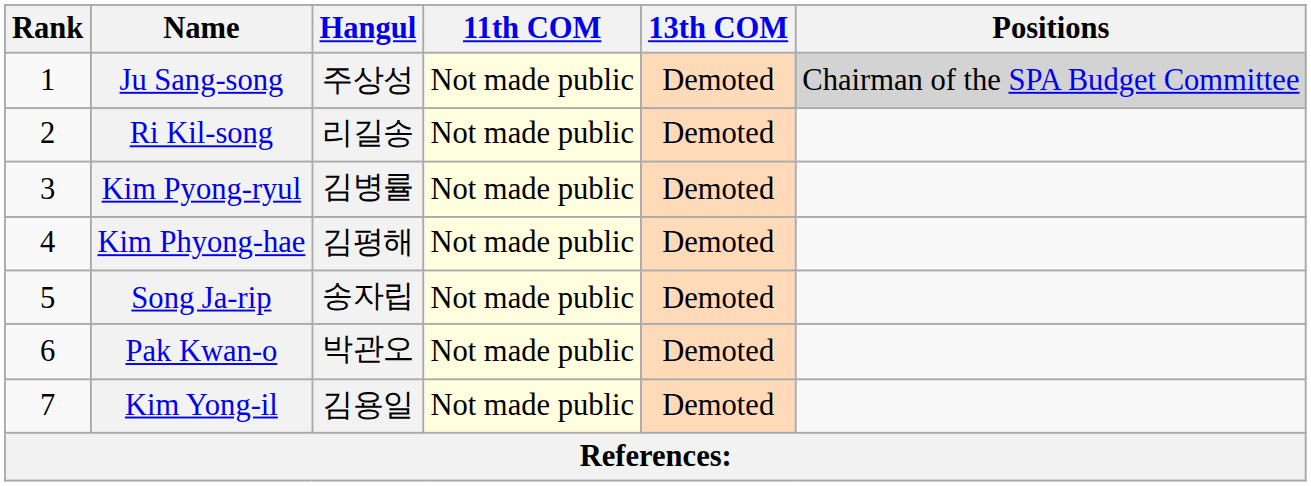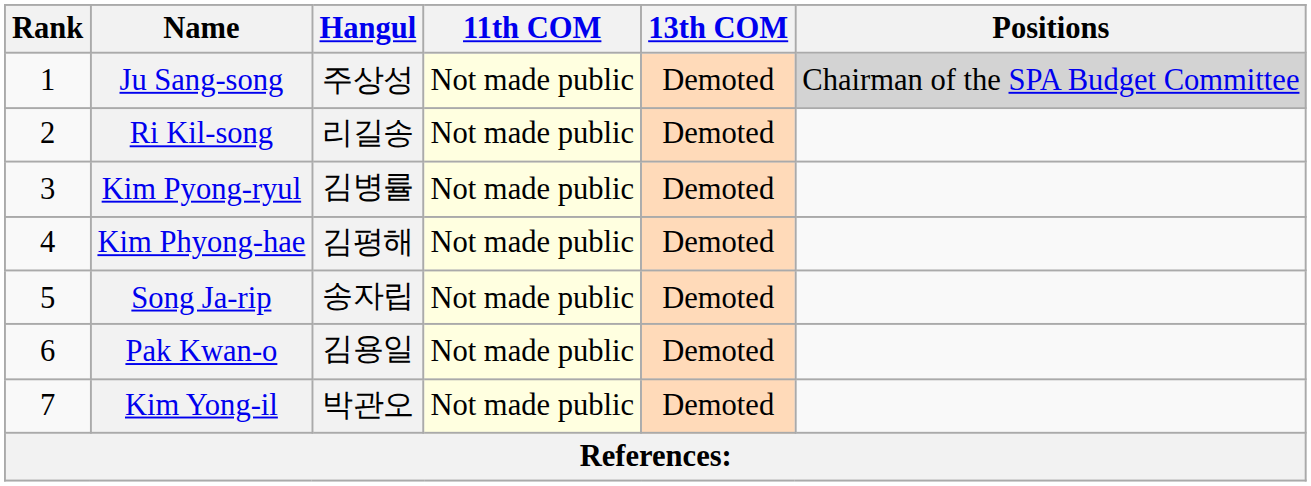Pak Kwan-o | Hangul: 박관오 -> 김용일
Kim Yong-il | Hangul: 김용일 -> 박관오
